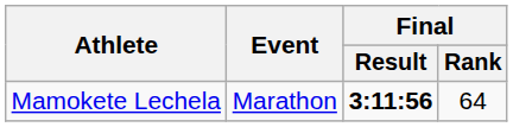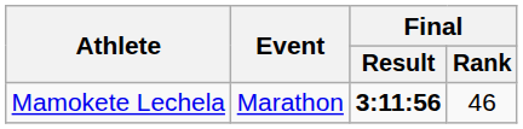Mamokete Lechela | Final / Rank: 64 -> 46
